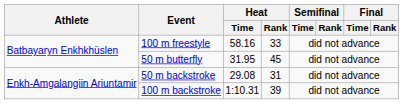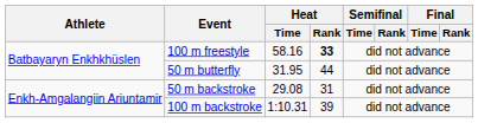100 m freestyle | Heat / Rank: normal -> bold
50 m butterfly | Heat / Rank: 45 -> 44
